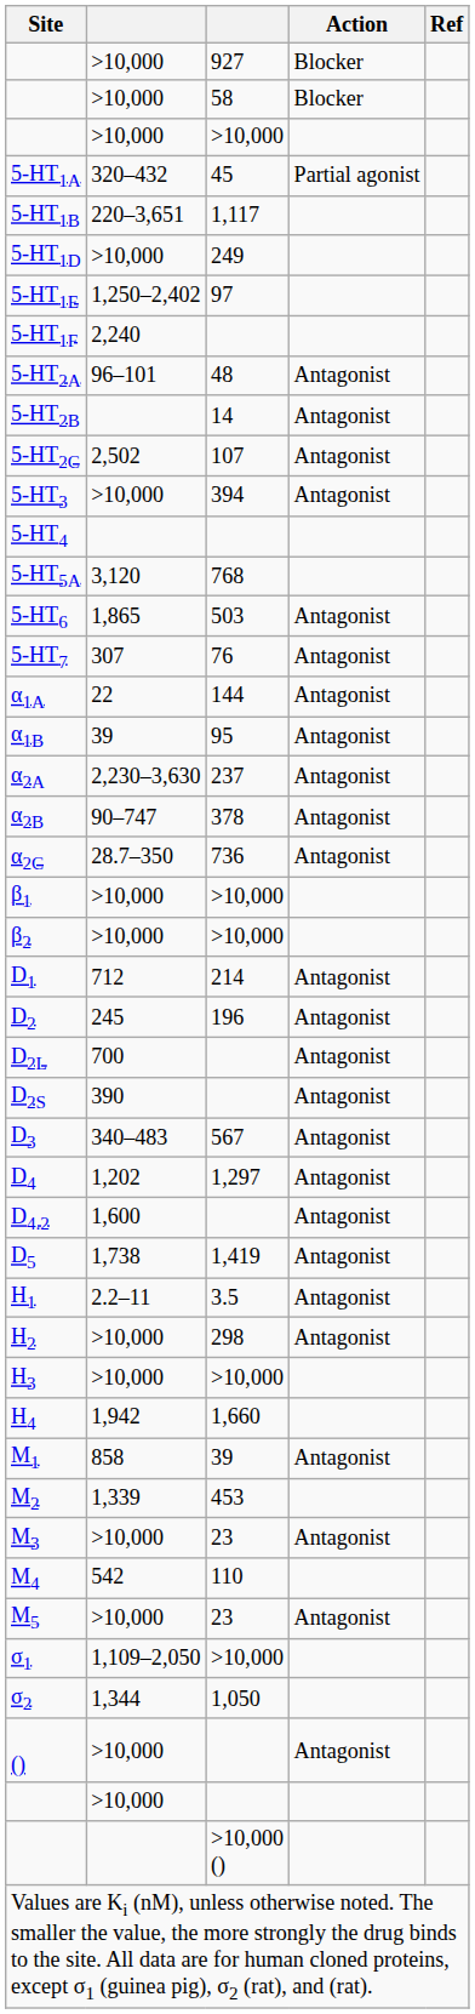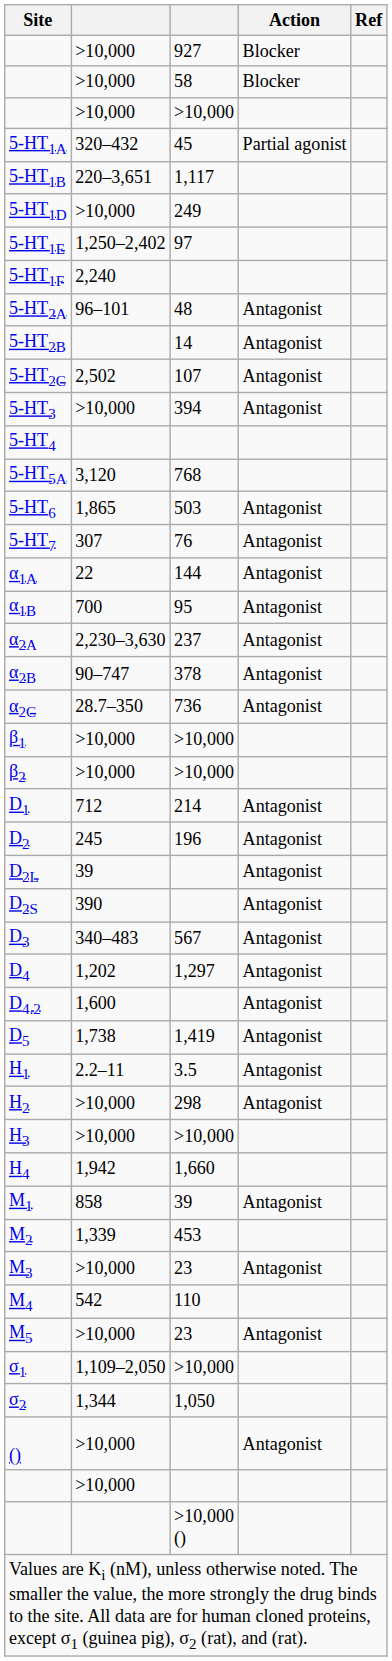α1B | column 2: 39 -> 700
D2L | column 2: 700 -> 39
